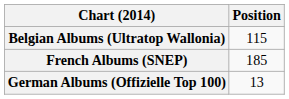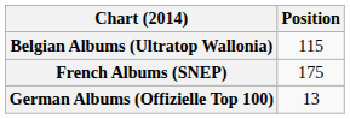French Albums (SNEP) | Position: 185 -> 175
